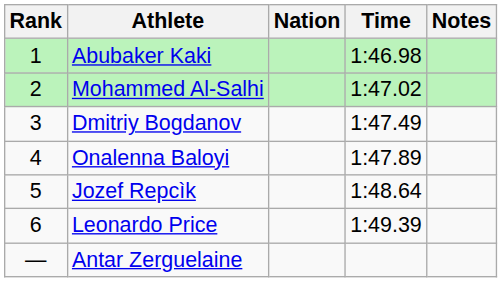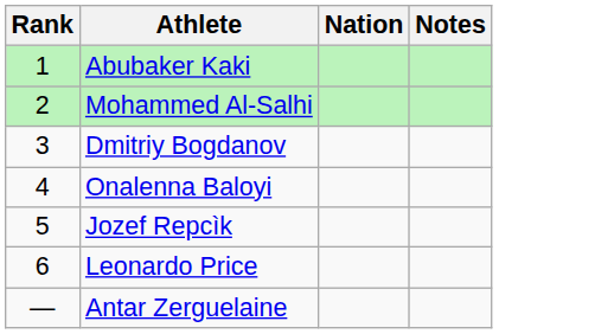- column: Time | 1:46.98 | 1:47.02 | 1:47.49 | 1:47.89 | 1:48.64 | 1:49.39
